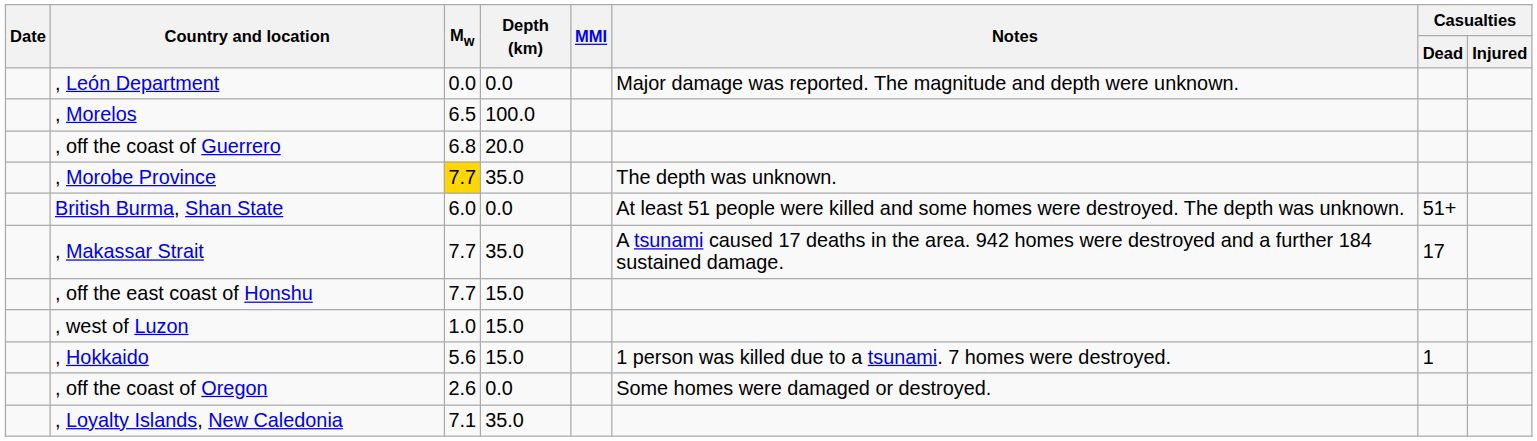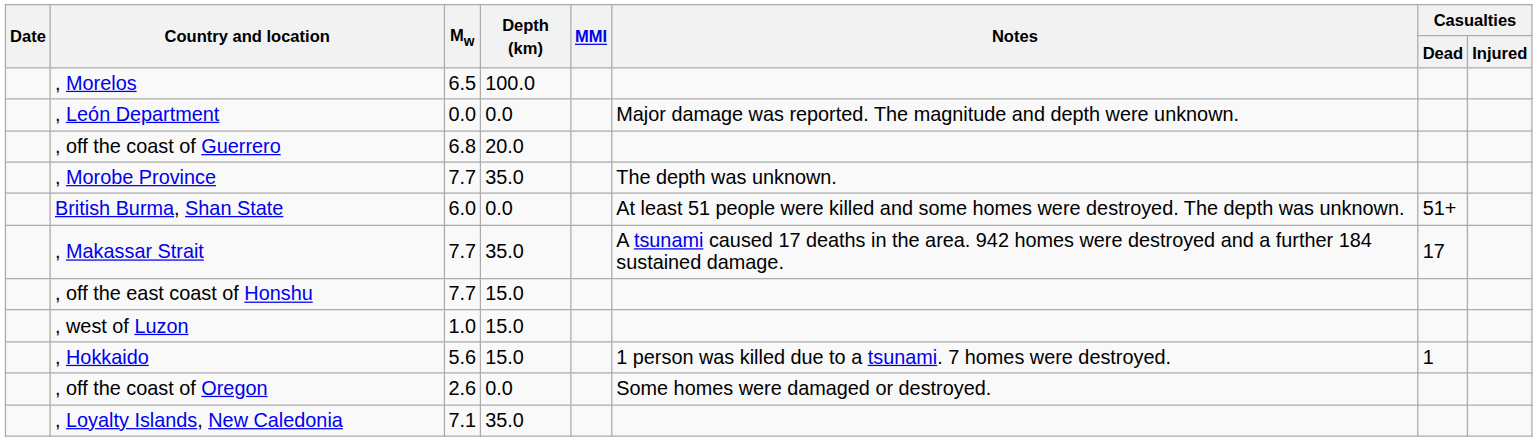rows swapped: , Morelos <-> , León Department
, Morobe Province | Mw: gold background -> no background
